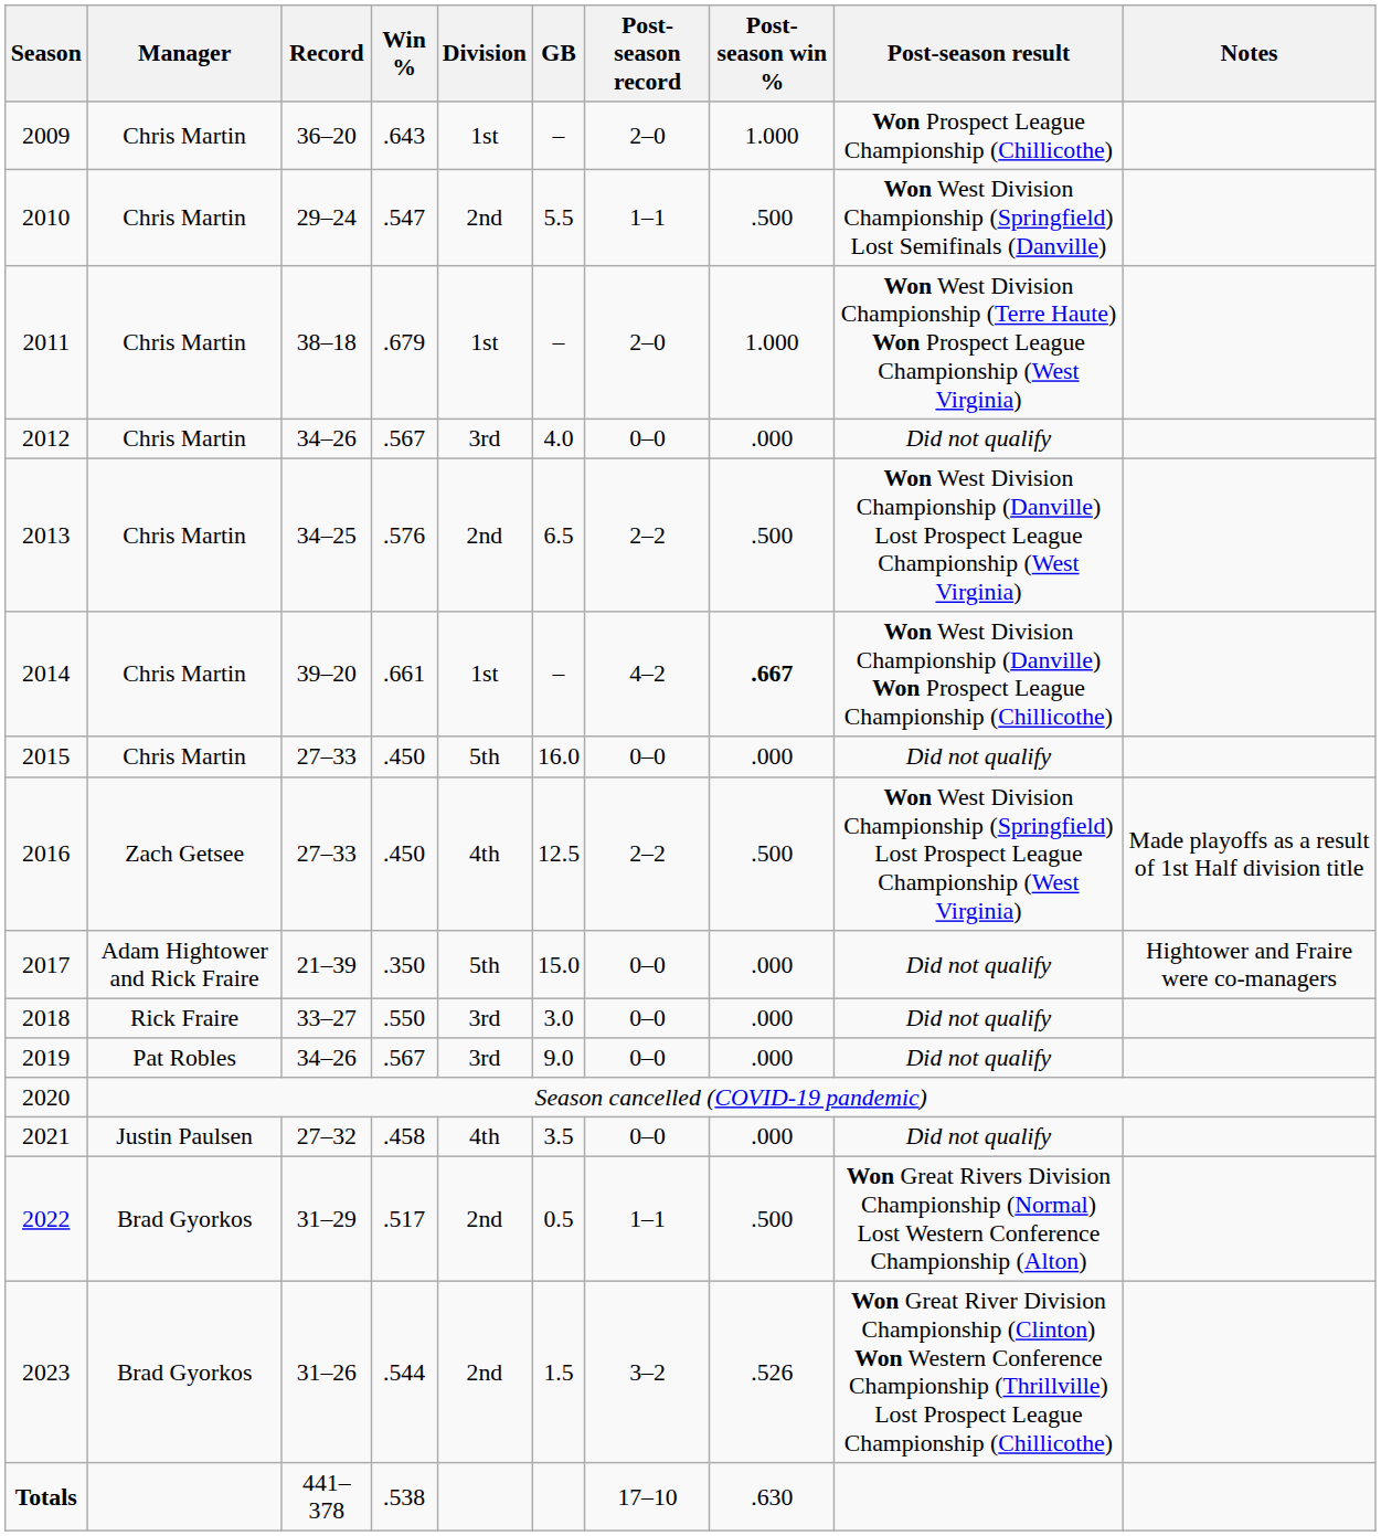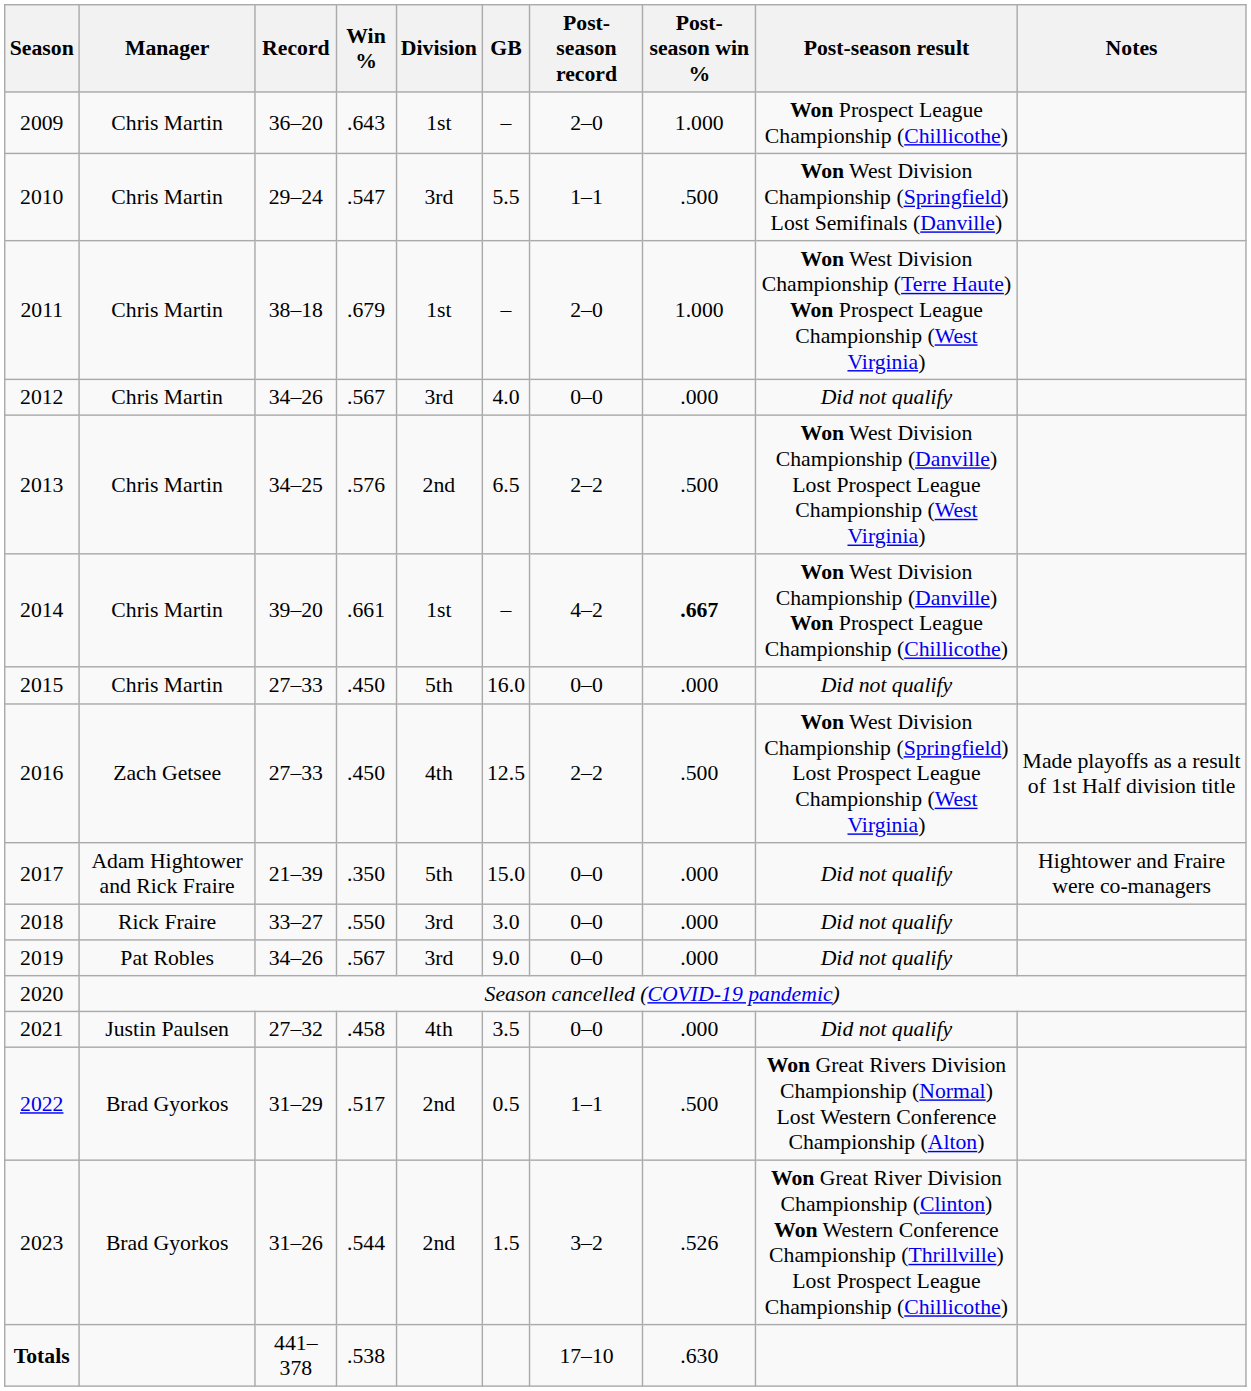2010 | Division: 2nd -> 3rd
